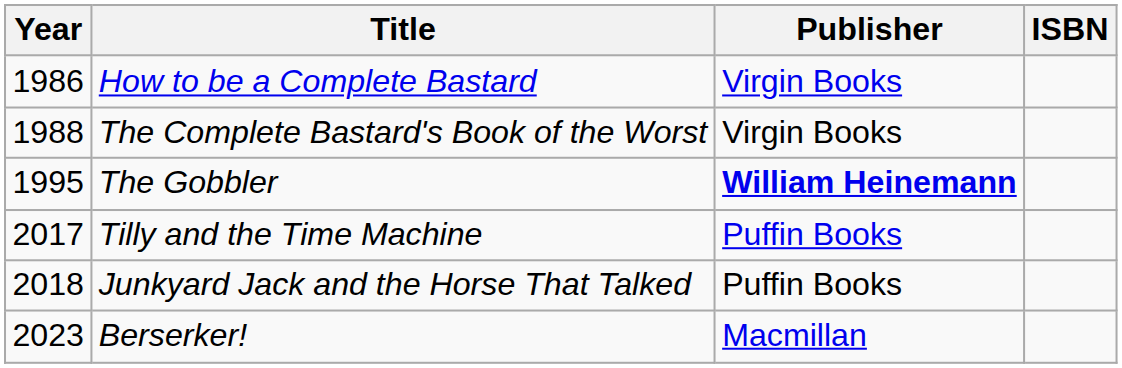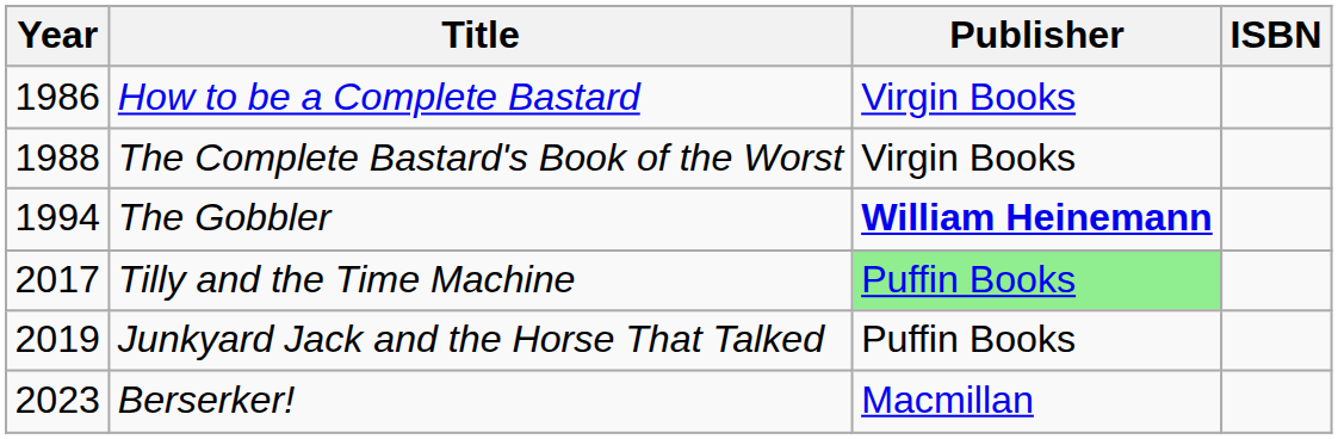The Gobbler | Year: 1995 -> 1994
Tilly and the Time Machine | Publisher: no background -> lightgreen background
Junkyard Jack and the Horse That Talked | Year: 2018 -> 2019
